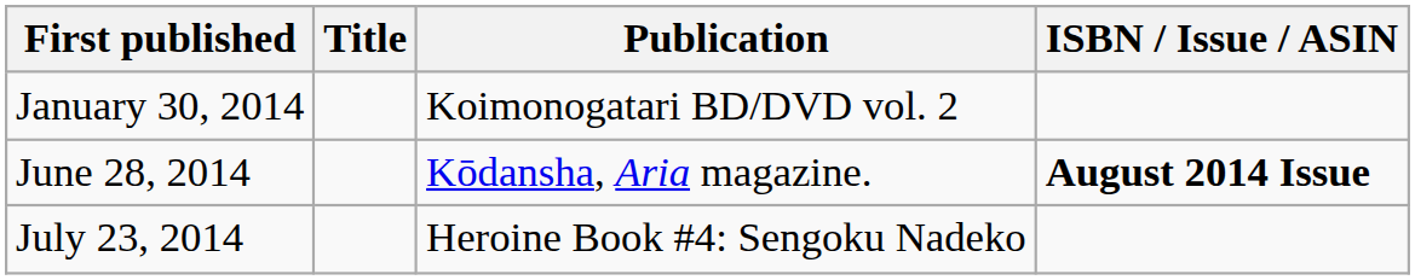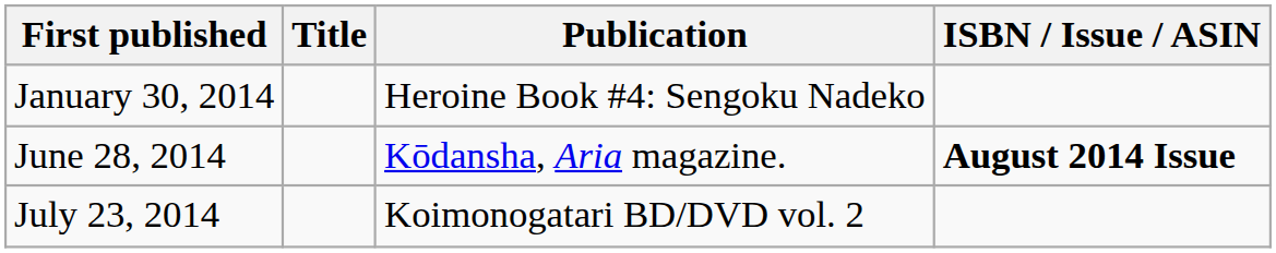January 30, 2014 | Publication: Koimonogatari BD/DVD vol. 2 -> Heroine Book #4: Sengoku Nadeko
July 23, 2014 | Publication: Heroine Book #4: Sengoku Nadeko -> Koimonogatari BD/DVD vol. 2
